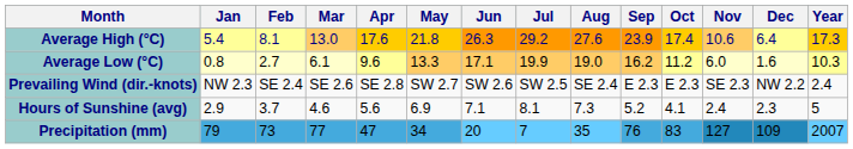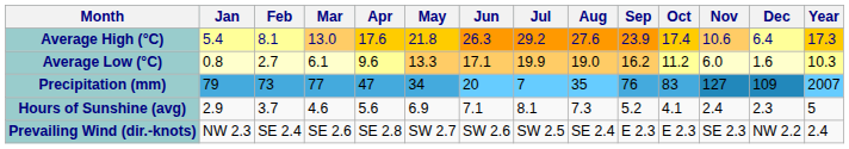rows swapped: Precipitation (mm) <-> Prevailing Wind (dir.-knots)
